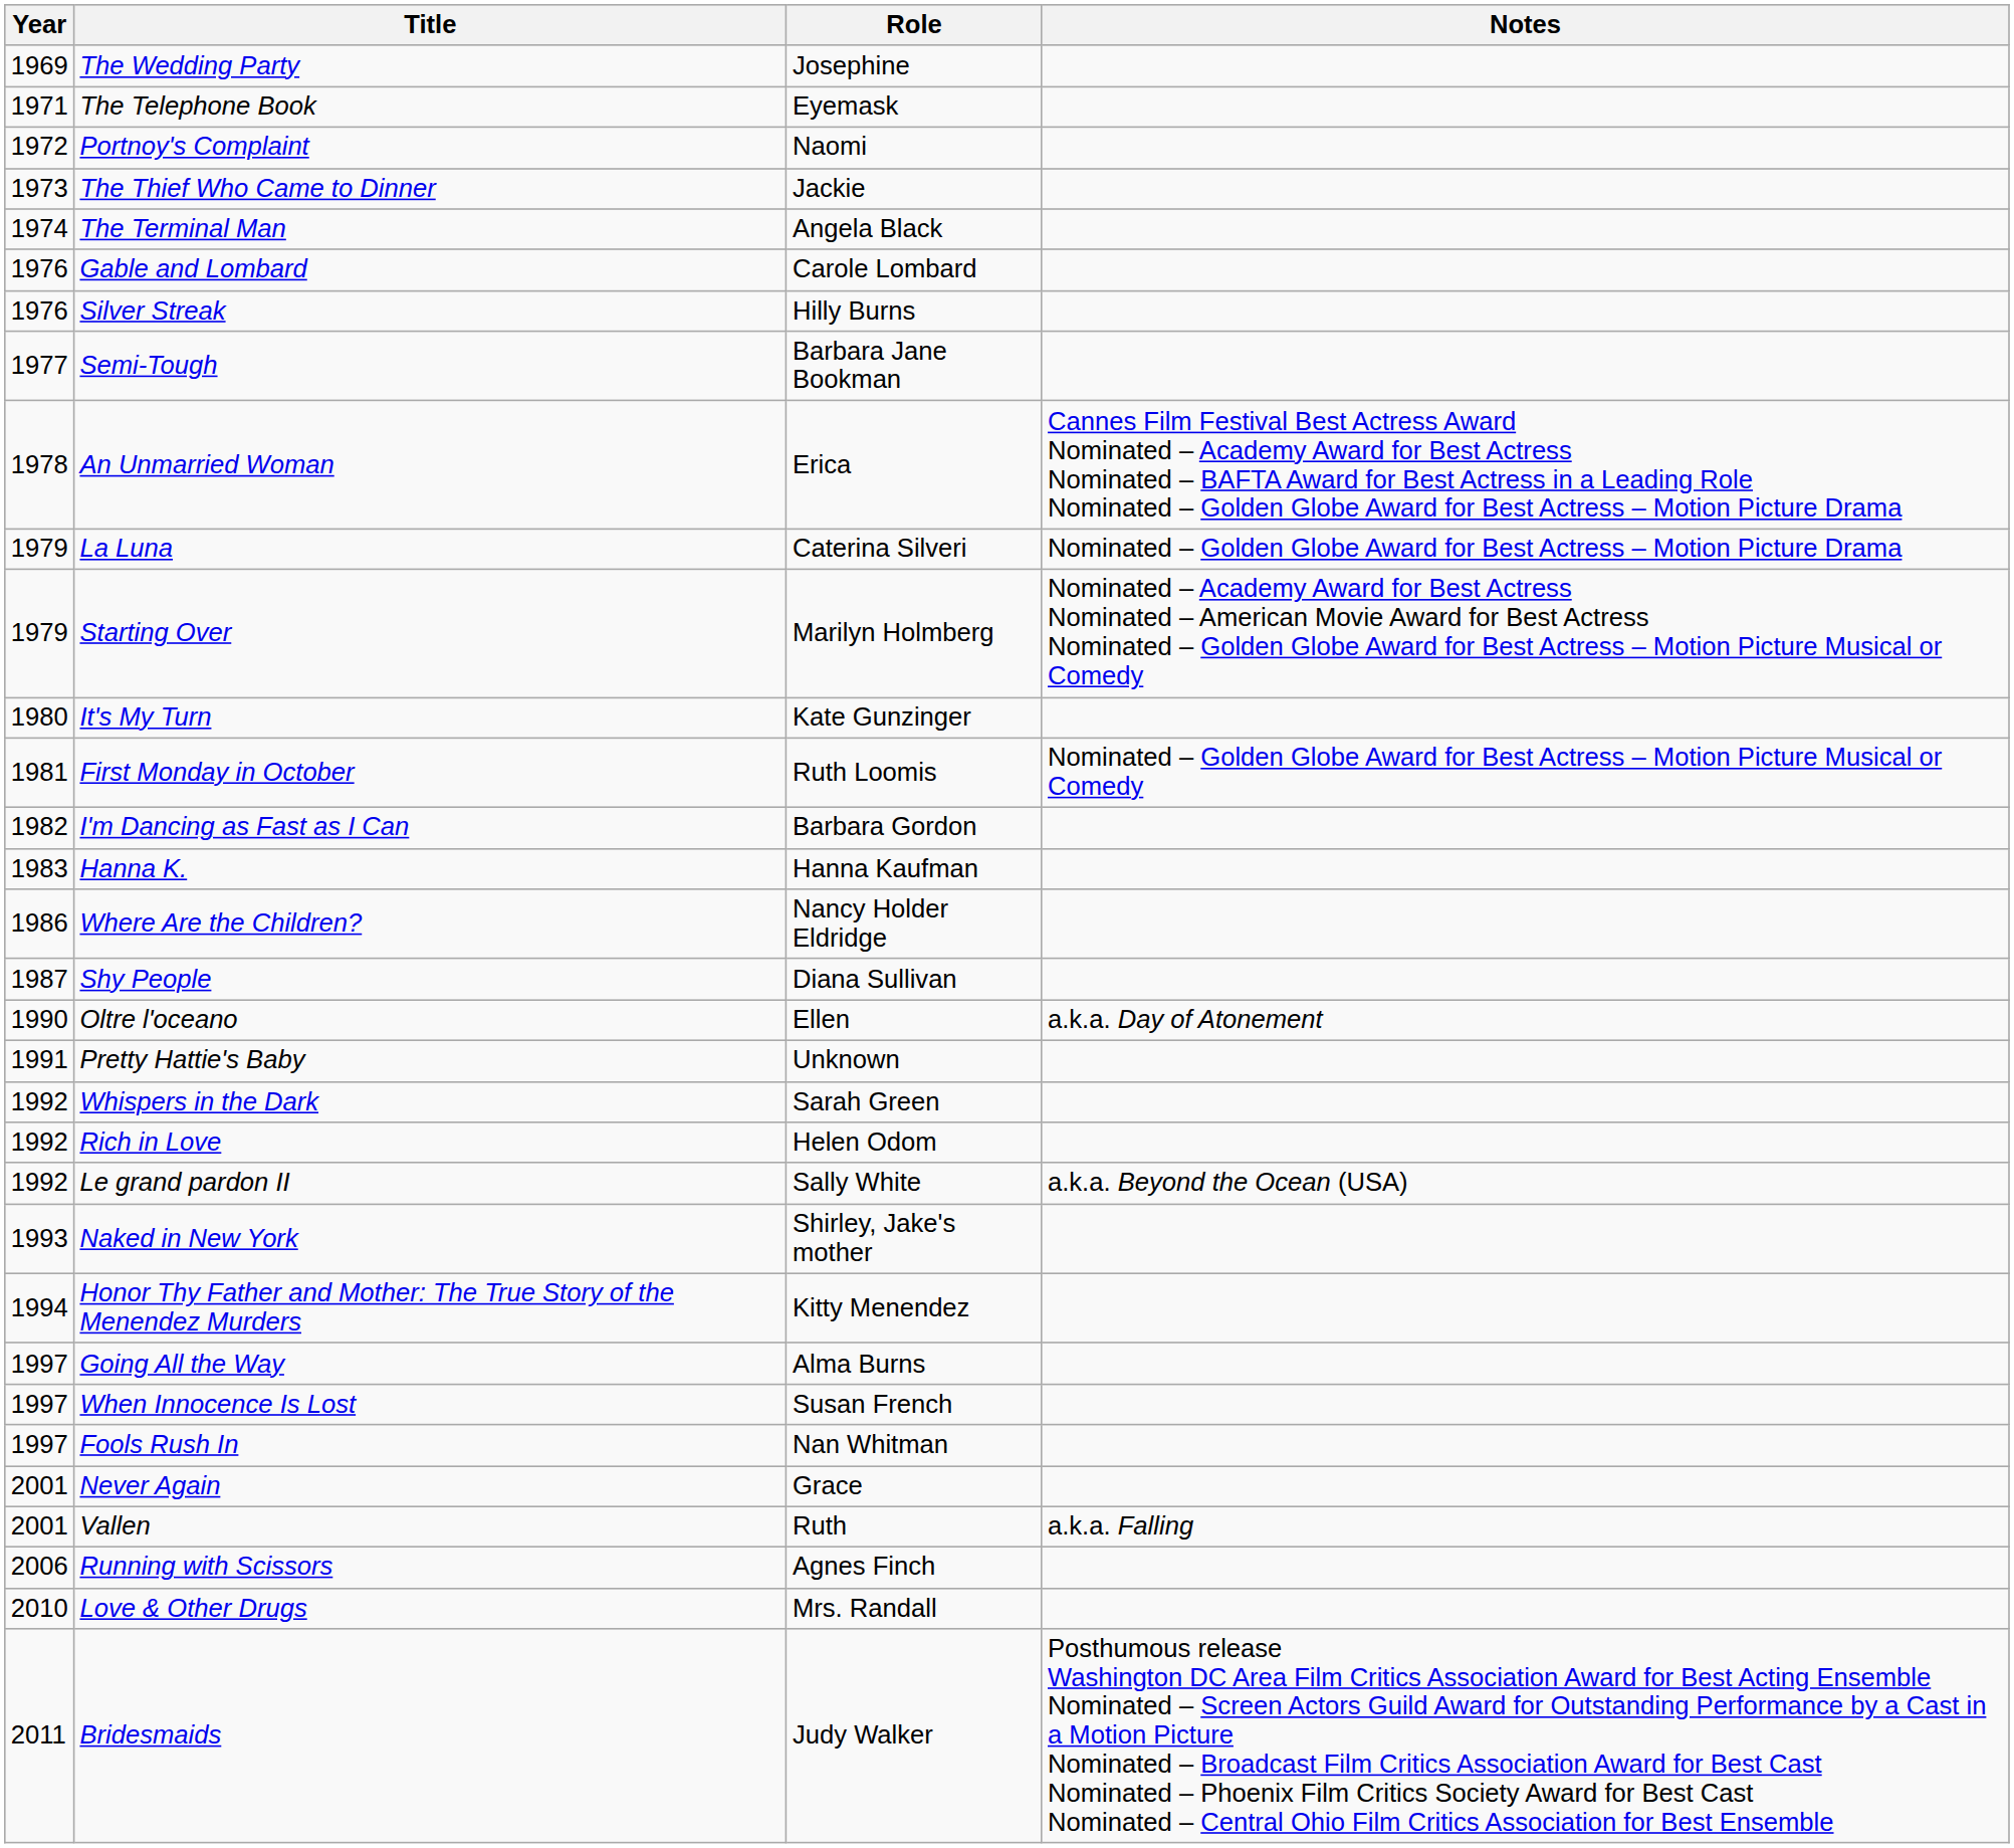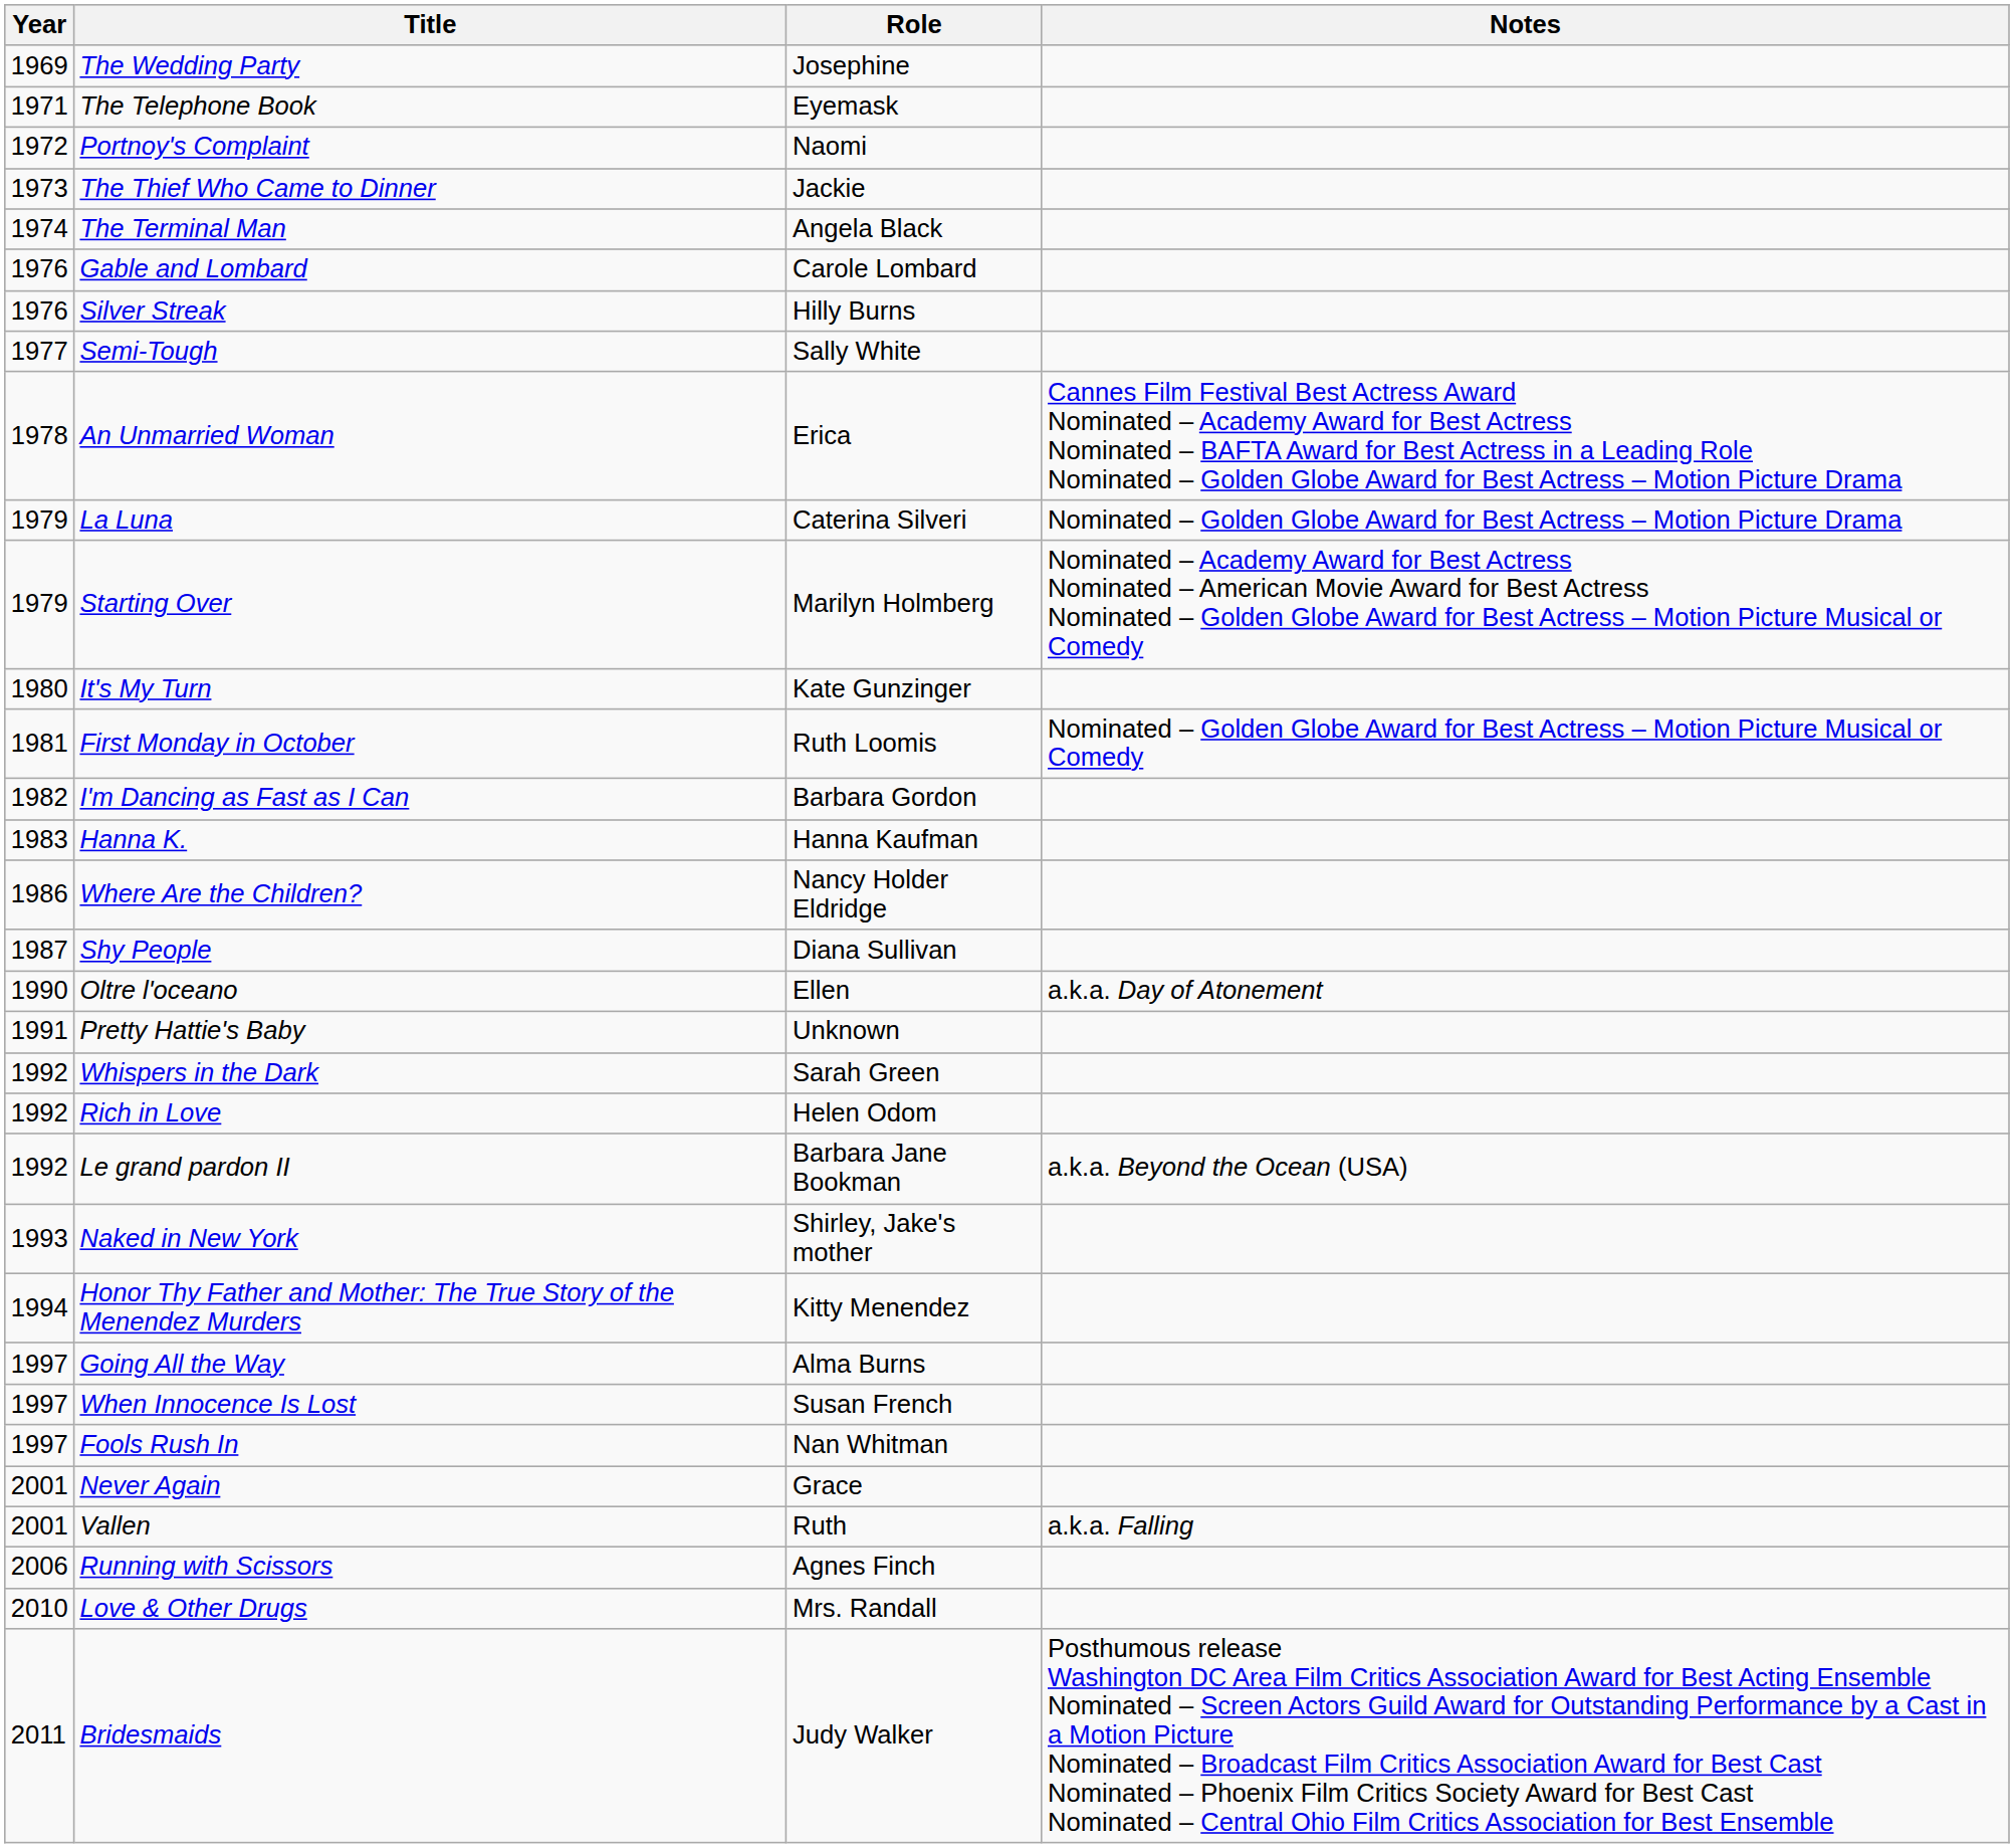Semi-Tough | Role: Barbara Jane Bookman -> Sally White
Le grand pardon II | Role: Sally White -> Barbara Jane Bookman
